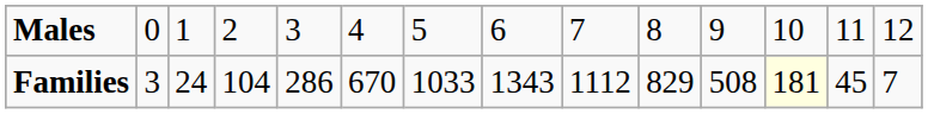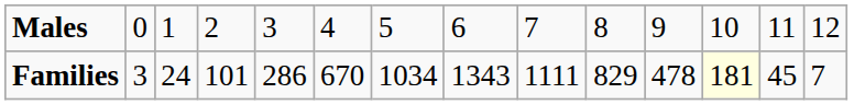Families | column 4: 104 -> 101
Families | column 7: 1033 -> 1034
Families | column 9: 1112 -> 1111
Families | column 11: 508 -> 478
